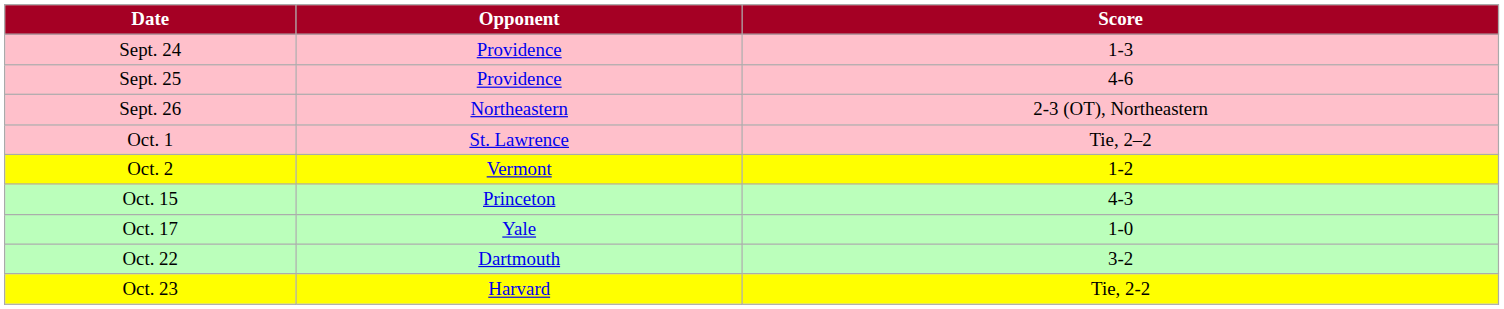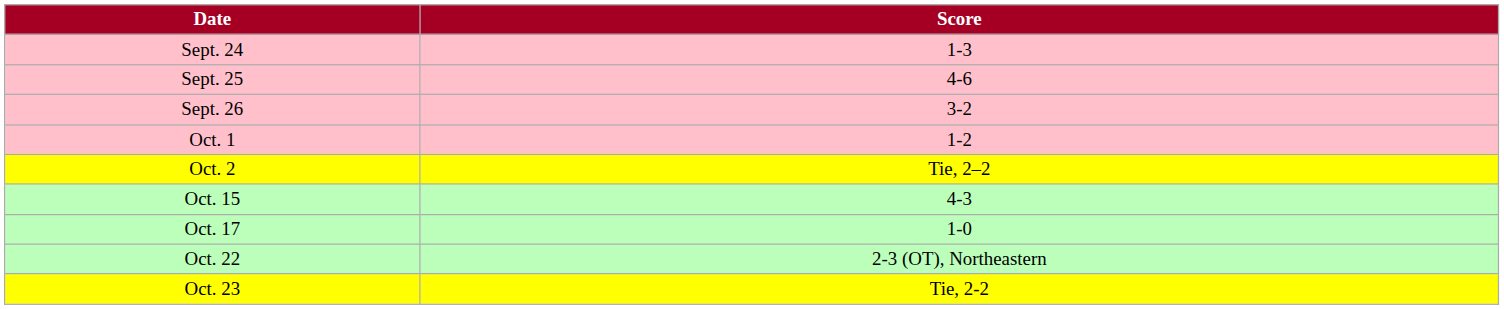- column: Opponent | Providence | Providence | Northeastern | St. Lawrence | Vermont | Princeton | Yale | Dartmouth | Harvard
Sept. 26 | Score: 2-3 (OT), Northeastern -> 3-2
Oct. 1 | Score: Tie, 2–2 -> 1-2
Oct. 2 | Score: 1-2 -> Tie, 2–2
Oct. 22 | Score: 3-2 -> 2-3 (OT), Northeastern
